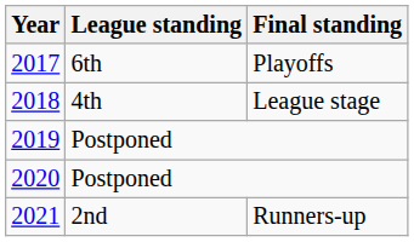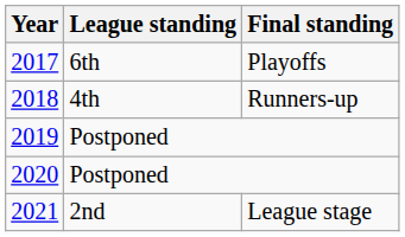2018 | Final standing: League stage -> Runners-up
2021 | Final standing: Runners-up -> League stage
